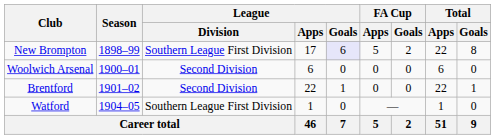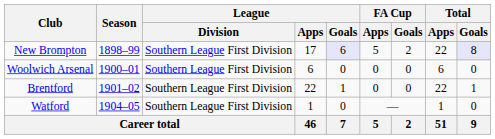New Brompton | Total / Goals: no background -> lavender background
Woolwich Arsenal | League / Division: Second Division -> Southern League First Division
Brentford | League / Division: Second Division -> Southern League First Division
